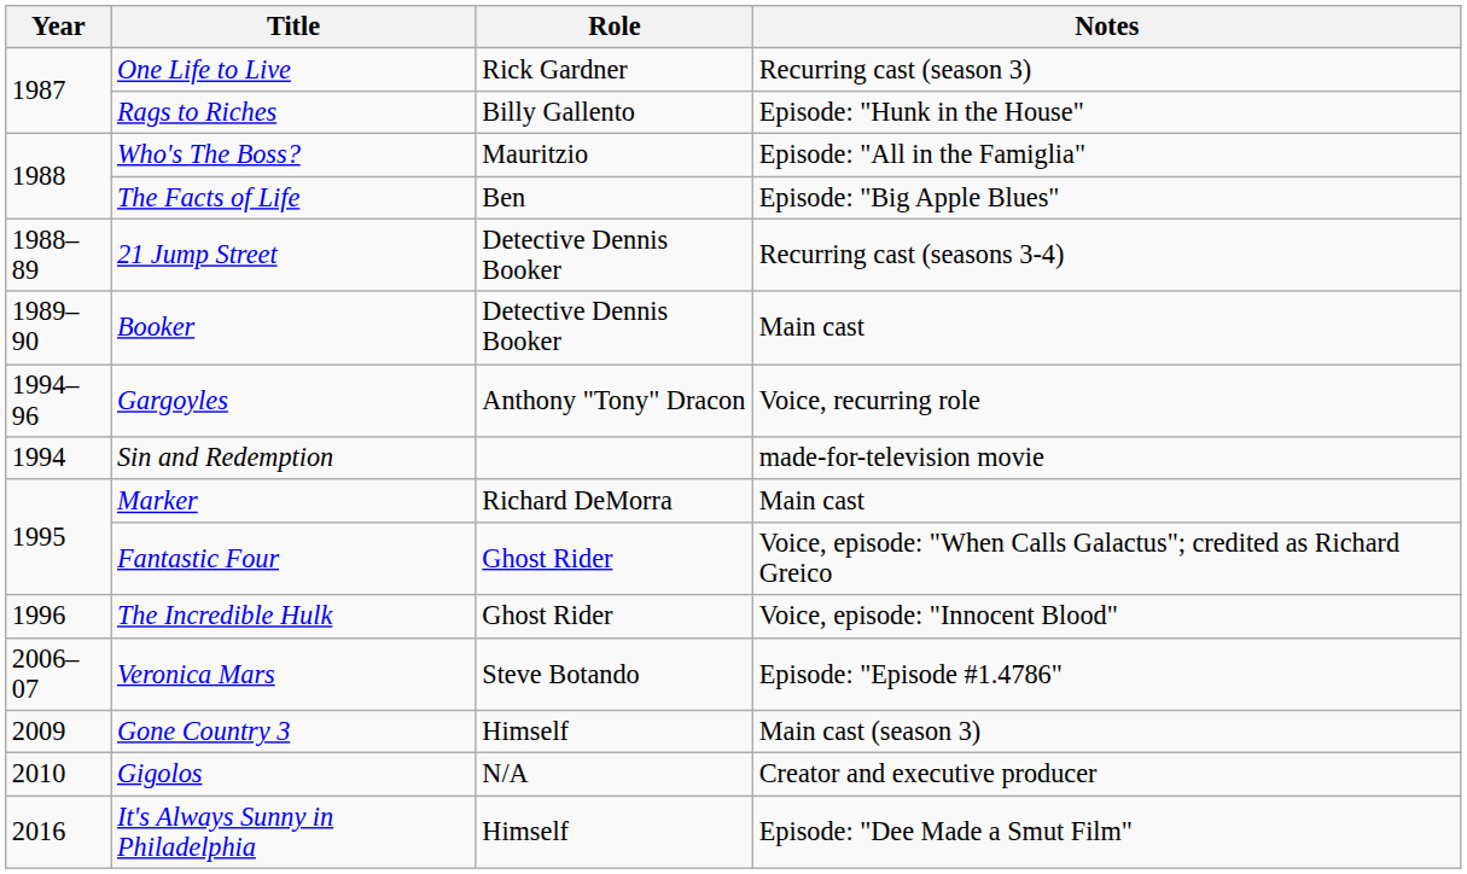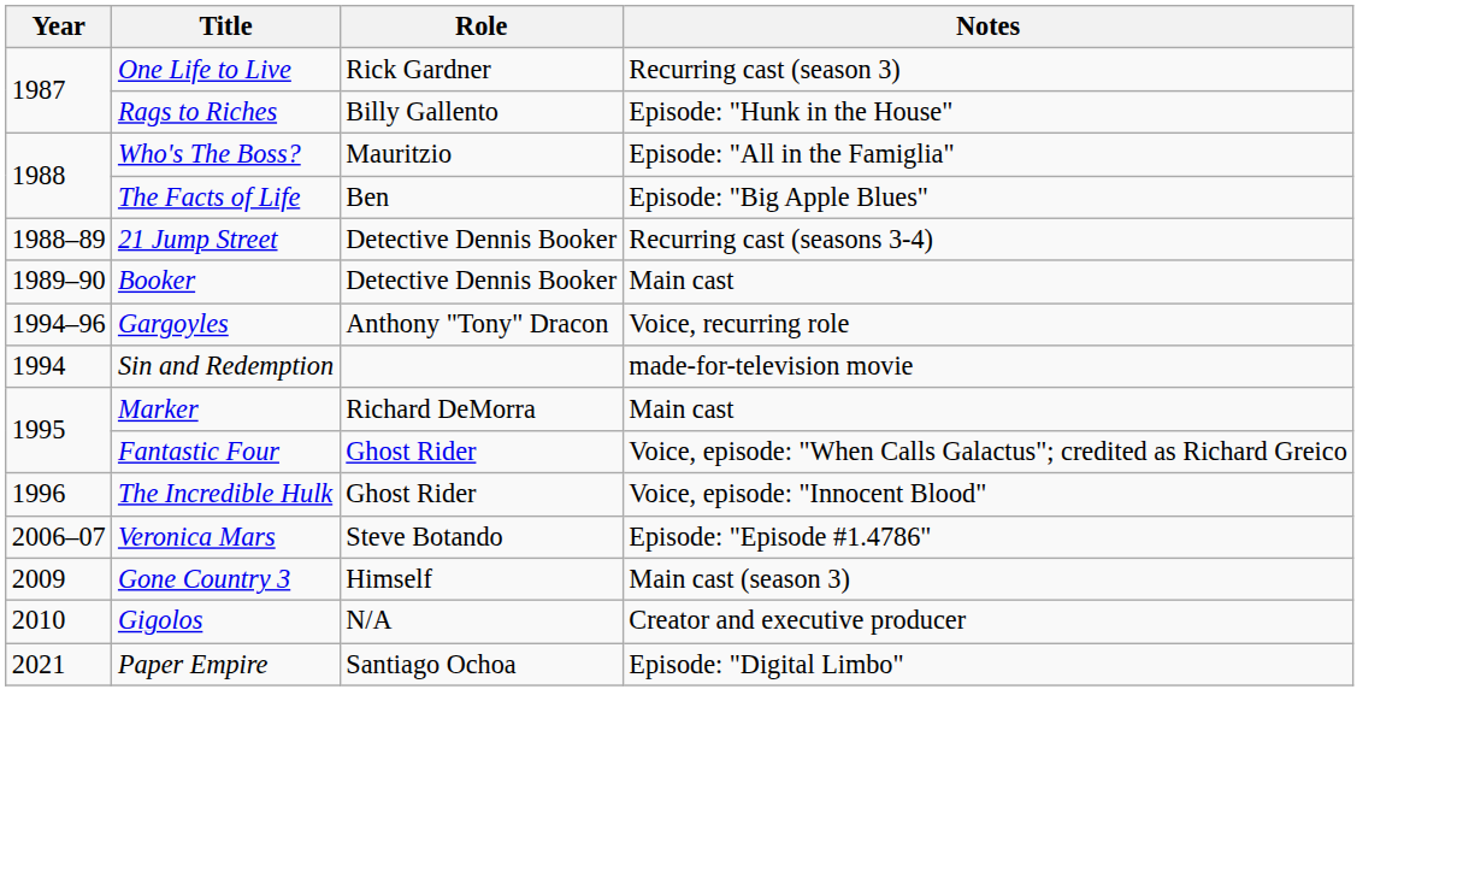- row: 2016 | It's Always Sunny in Philadelphia | Himself | Episode: "Dee Made a Smut Film"
+ row: 2021 | Paper Empire | Santiago Ochoa | Episode: "Digital Limbo"
